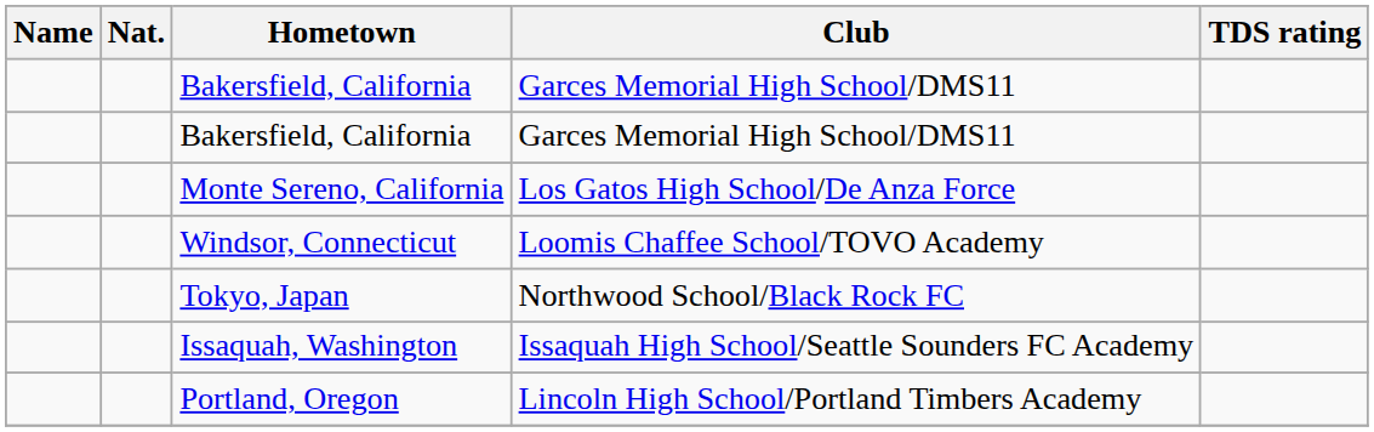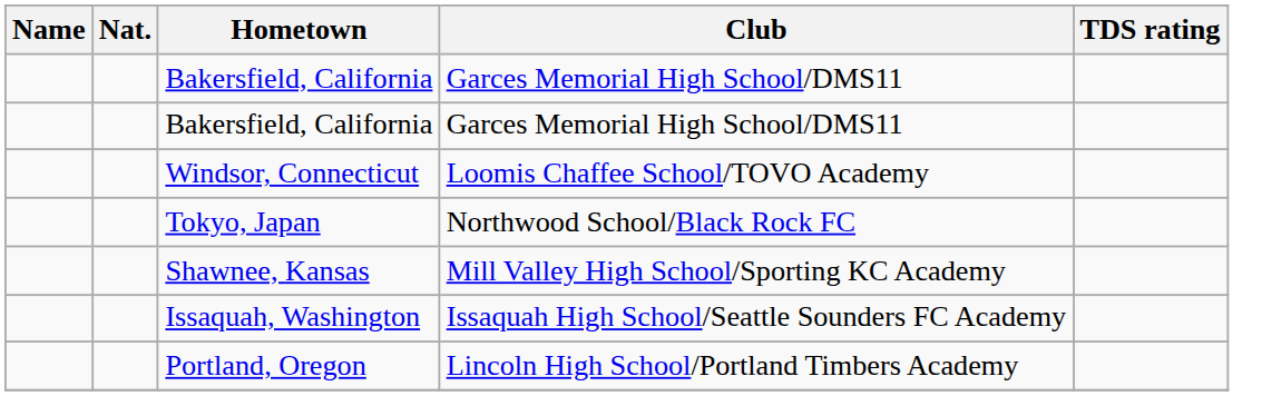- row: Monte Sereno, California | Los Gatos High School/De Anza Force
+ row: Shawnee, Kansas | Mill Valley High School/Sporting KC Academy
